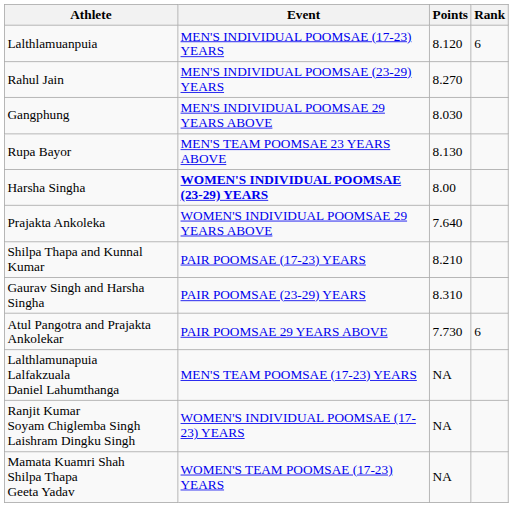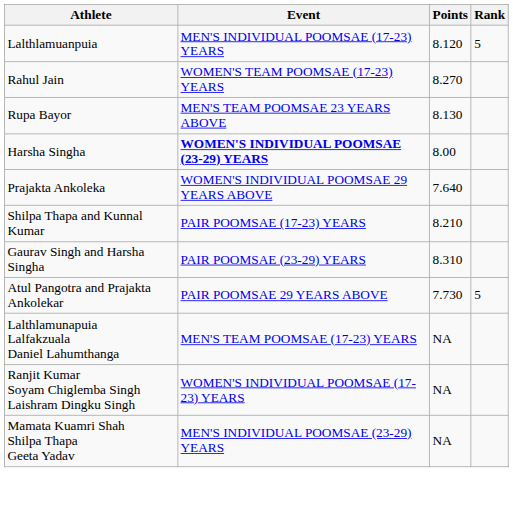Lalthlamuanpuia | Rank: 6 -> 5
Rahul Jain | Event: MEN'S INDIVIDUAL POOMSAE (23-29) YEARS -> WOMEN'S TEAM POOMSAE (17-23) YEARS
- row: Gangphung | MEN'S INDIVIDUAL POOMSAE 29 YEARS ABOVE | 8.030
Atul Pangotra and Prajakta Ankolekar | Rank: 6 -> 5
Mamata Kuamri Shah Shilpa Thapa Geeta Yadav | Event: WOMEN'S TEAM POOMSAE (17-23) YEARS -> MEN'S INDIVIDUAL POOMSAE (23-29) YEARS
